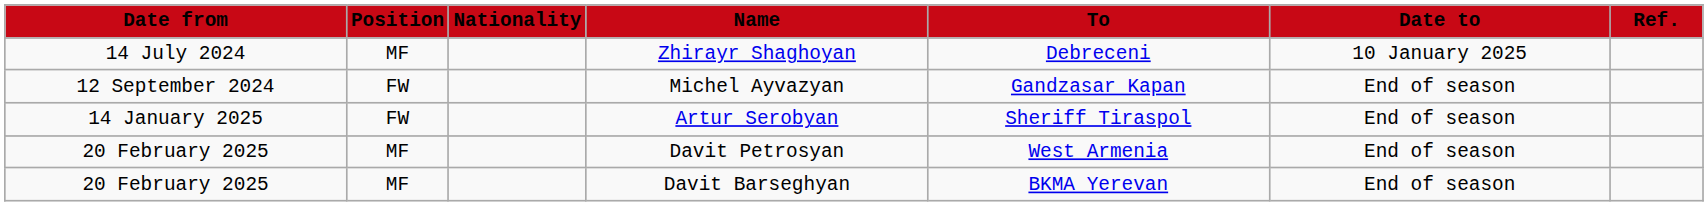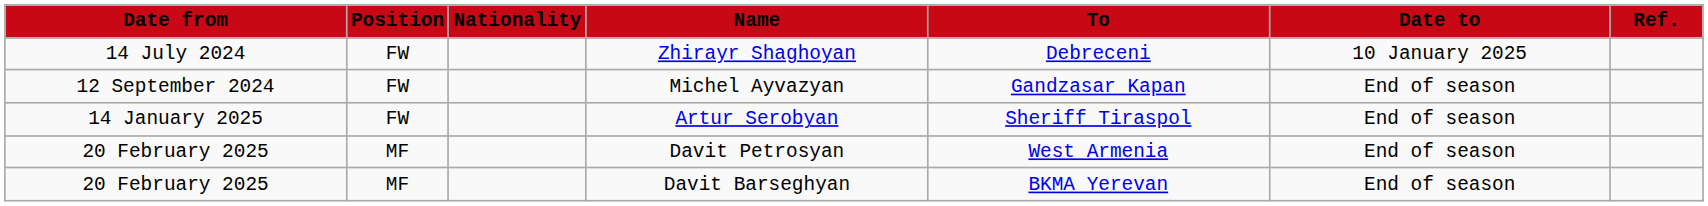Zhirayr Shaghoyan | Position: MF -> FW
